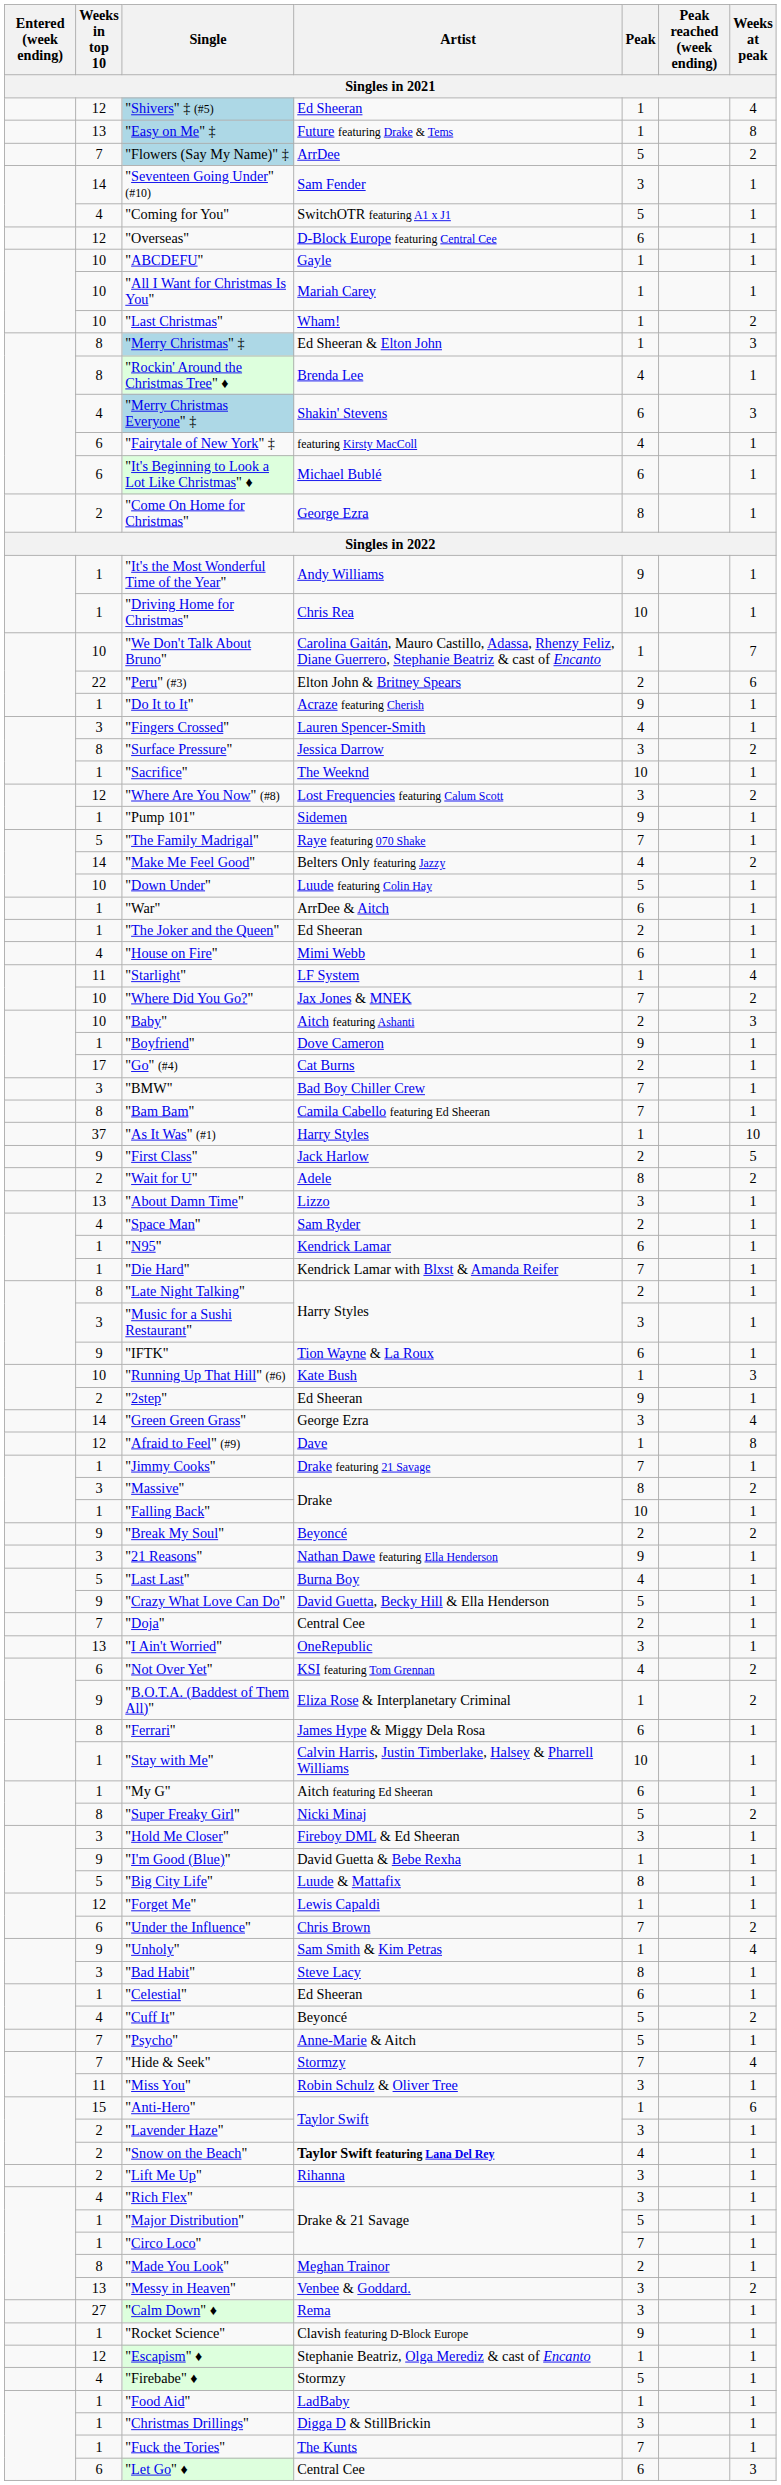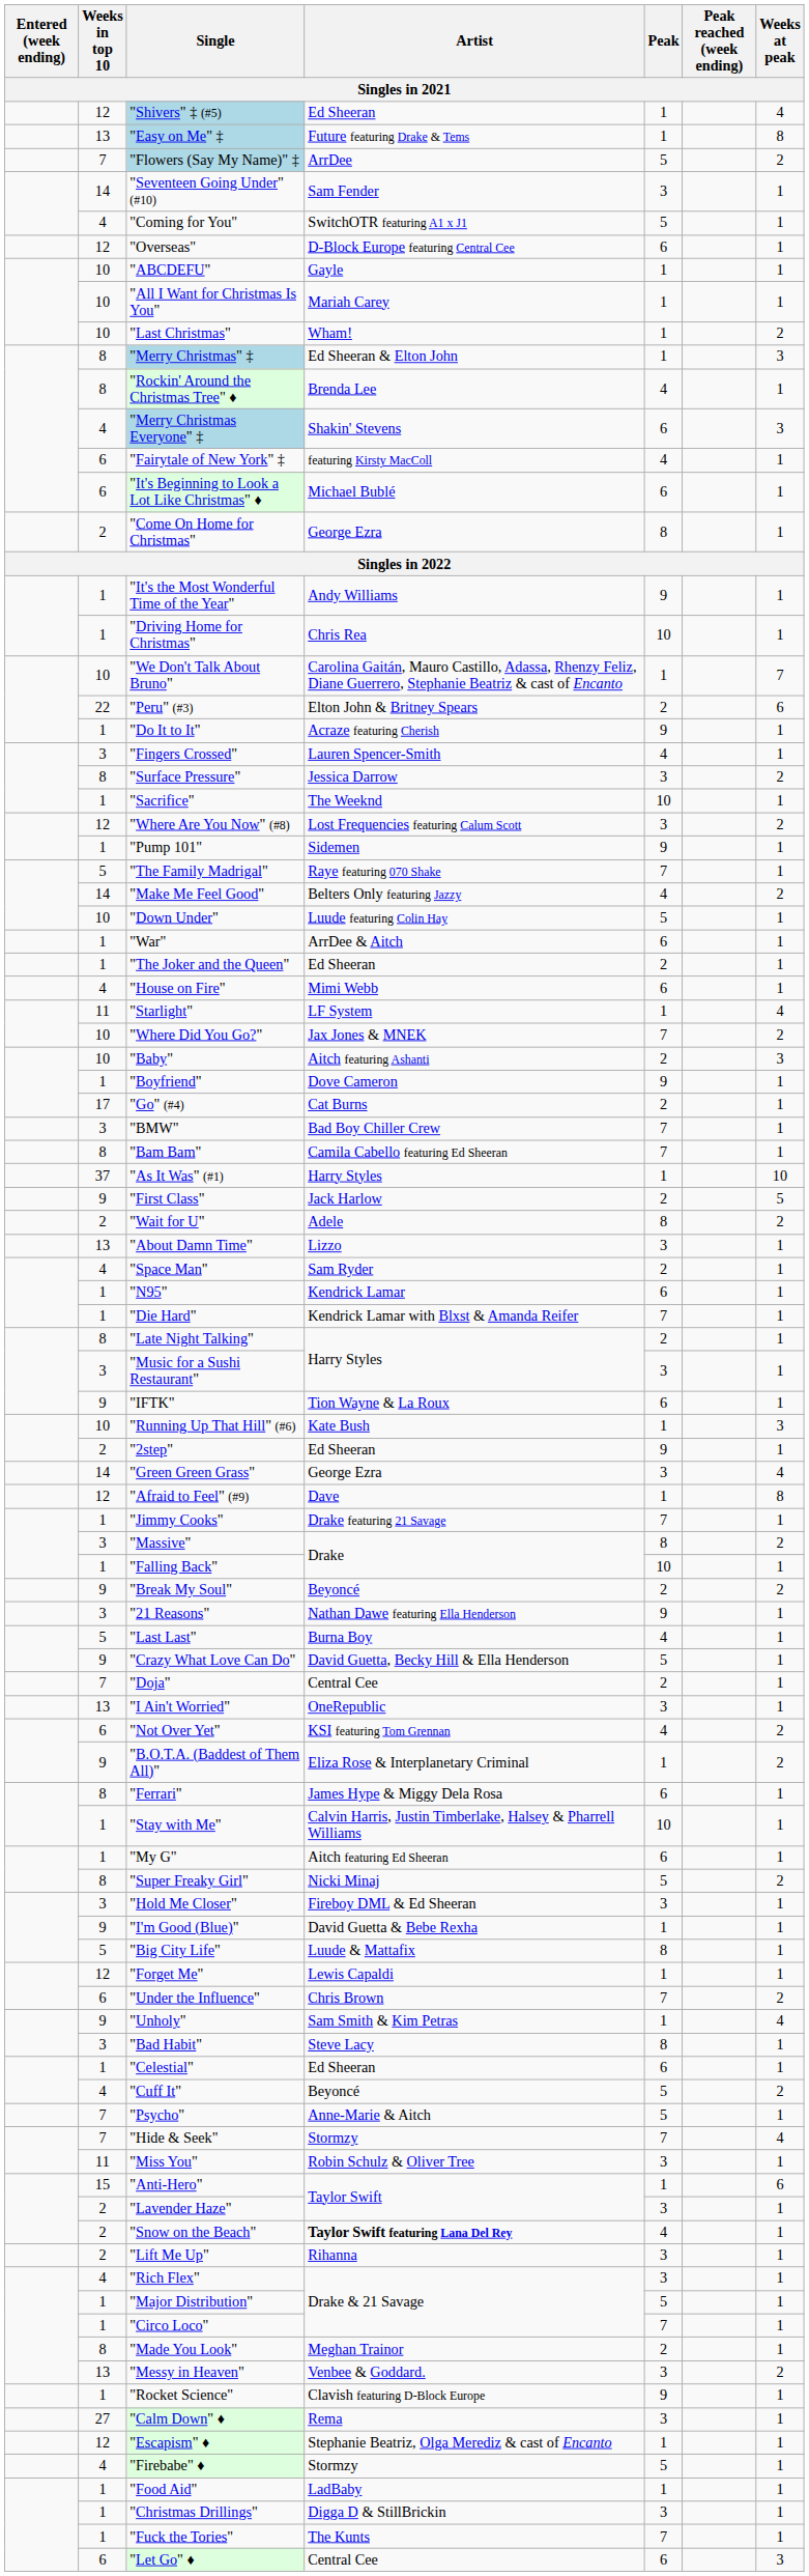rows swapped: "Calm Down" ♦ <-> "Rocket Science"
